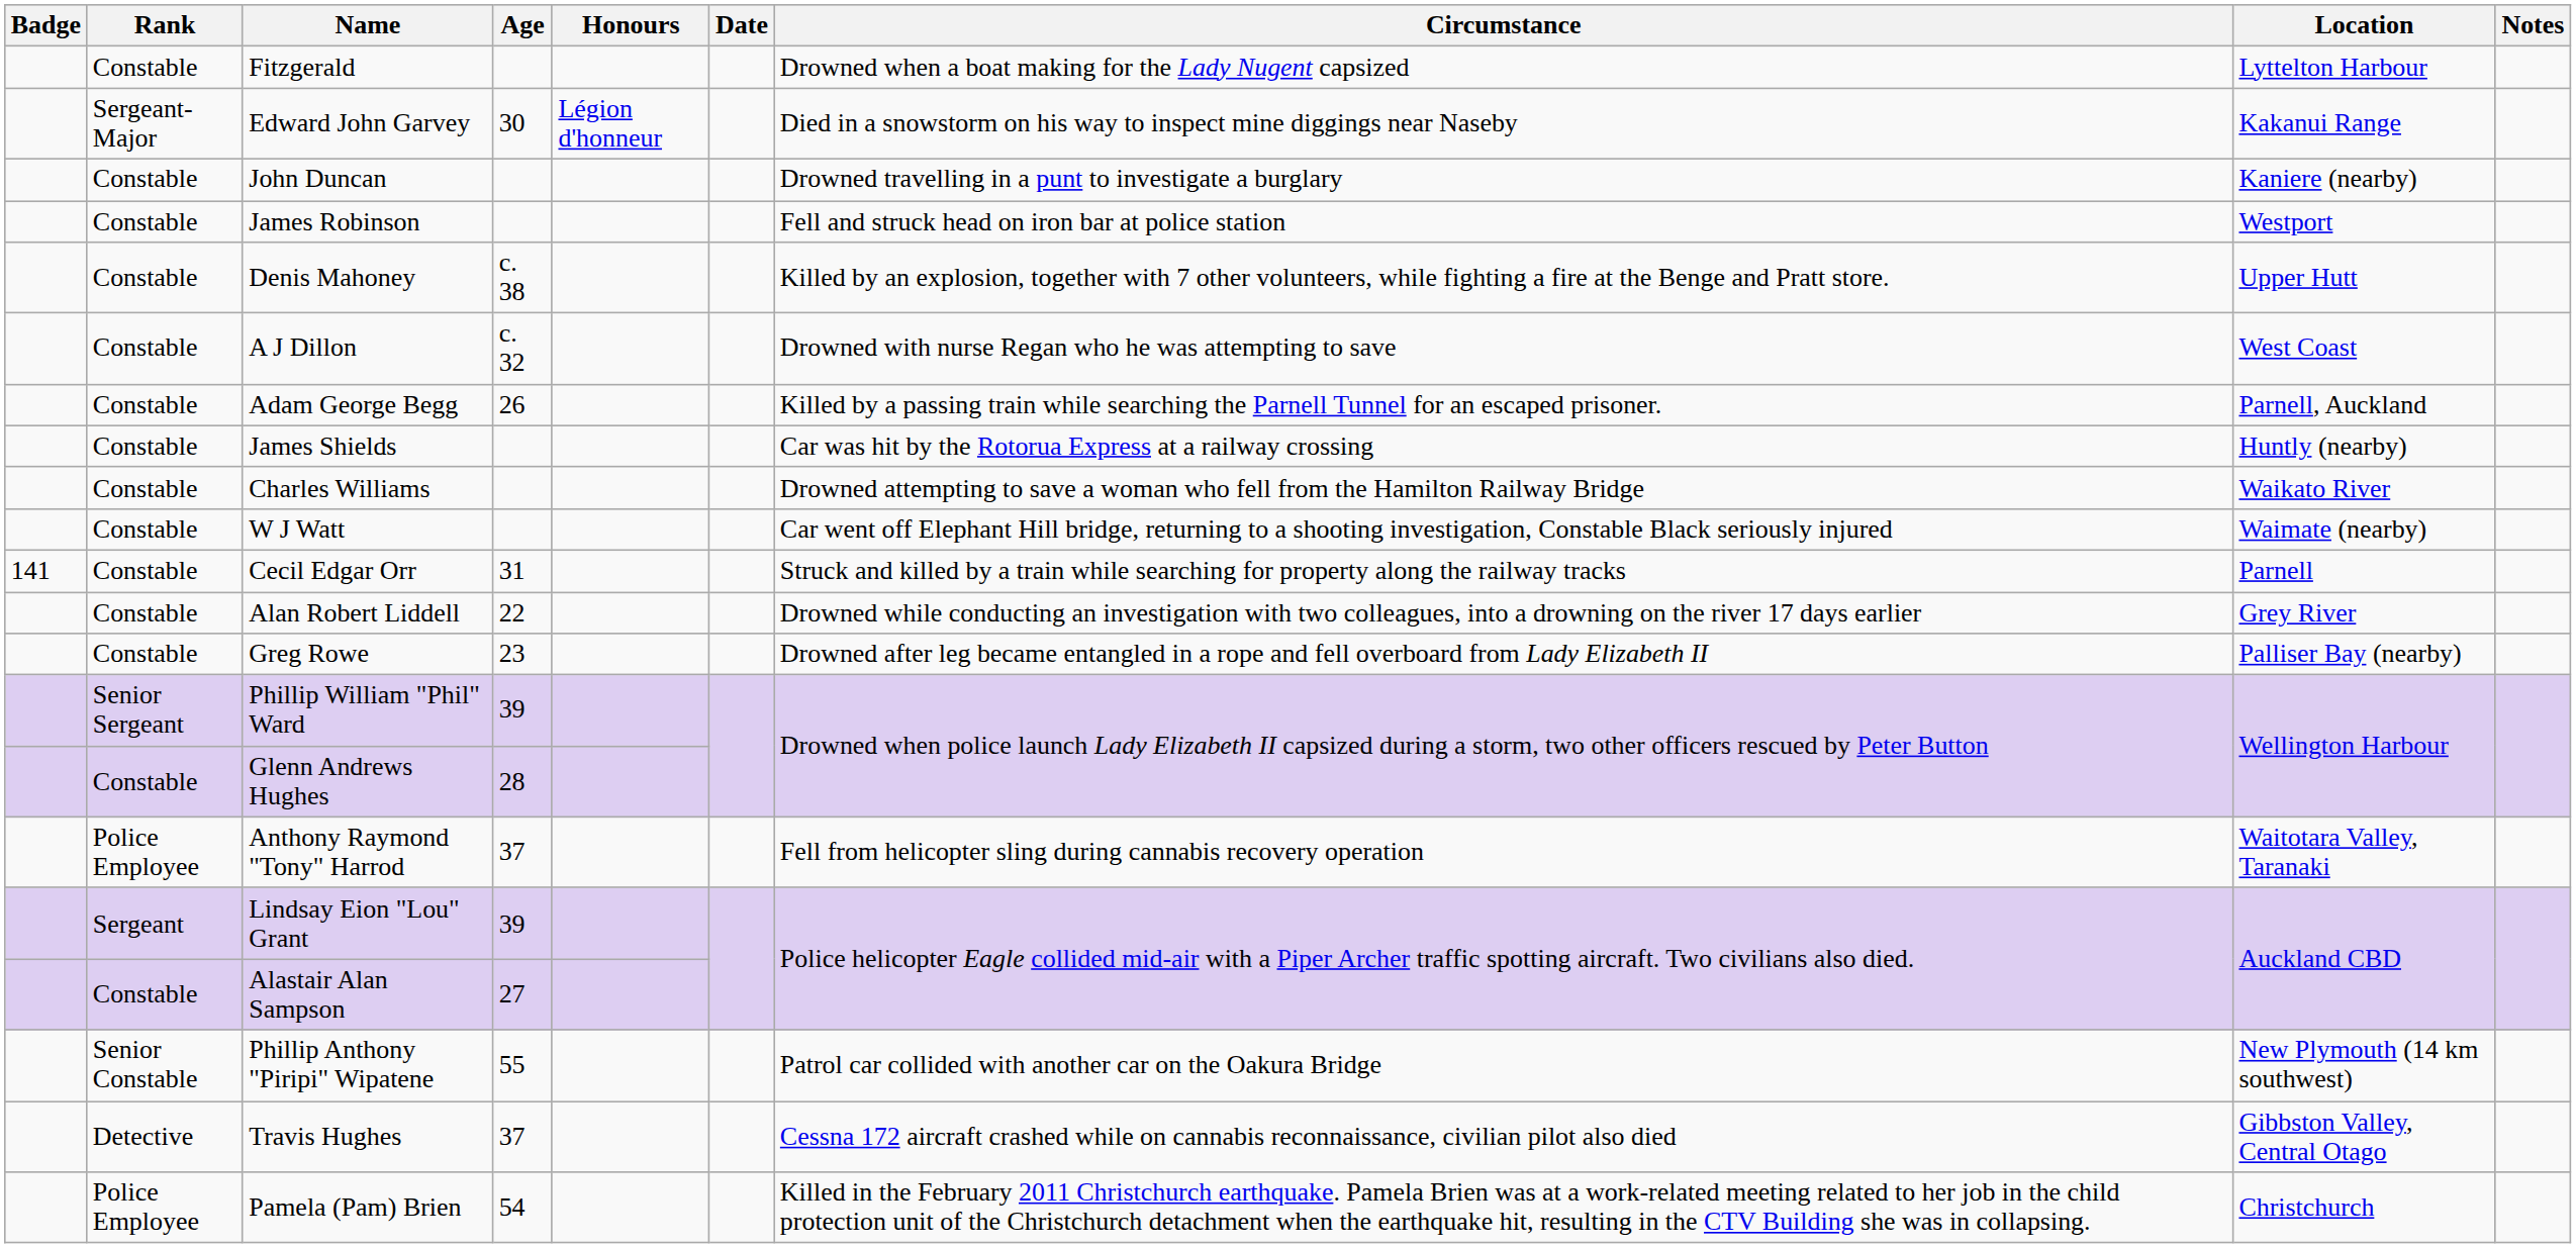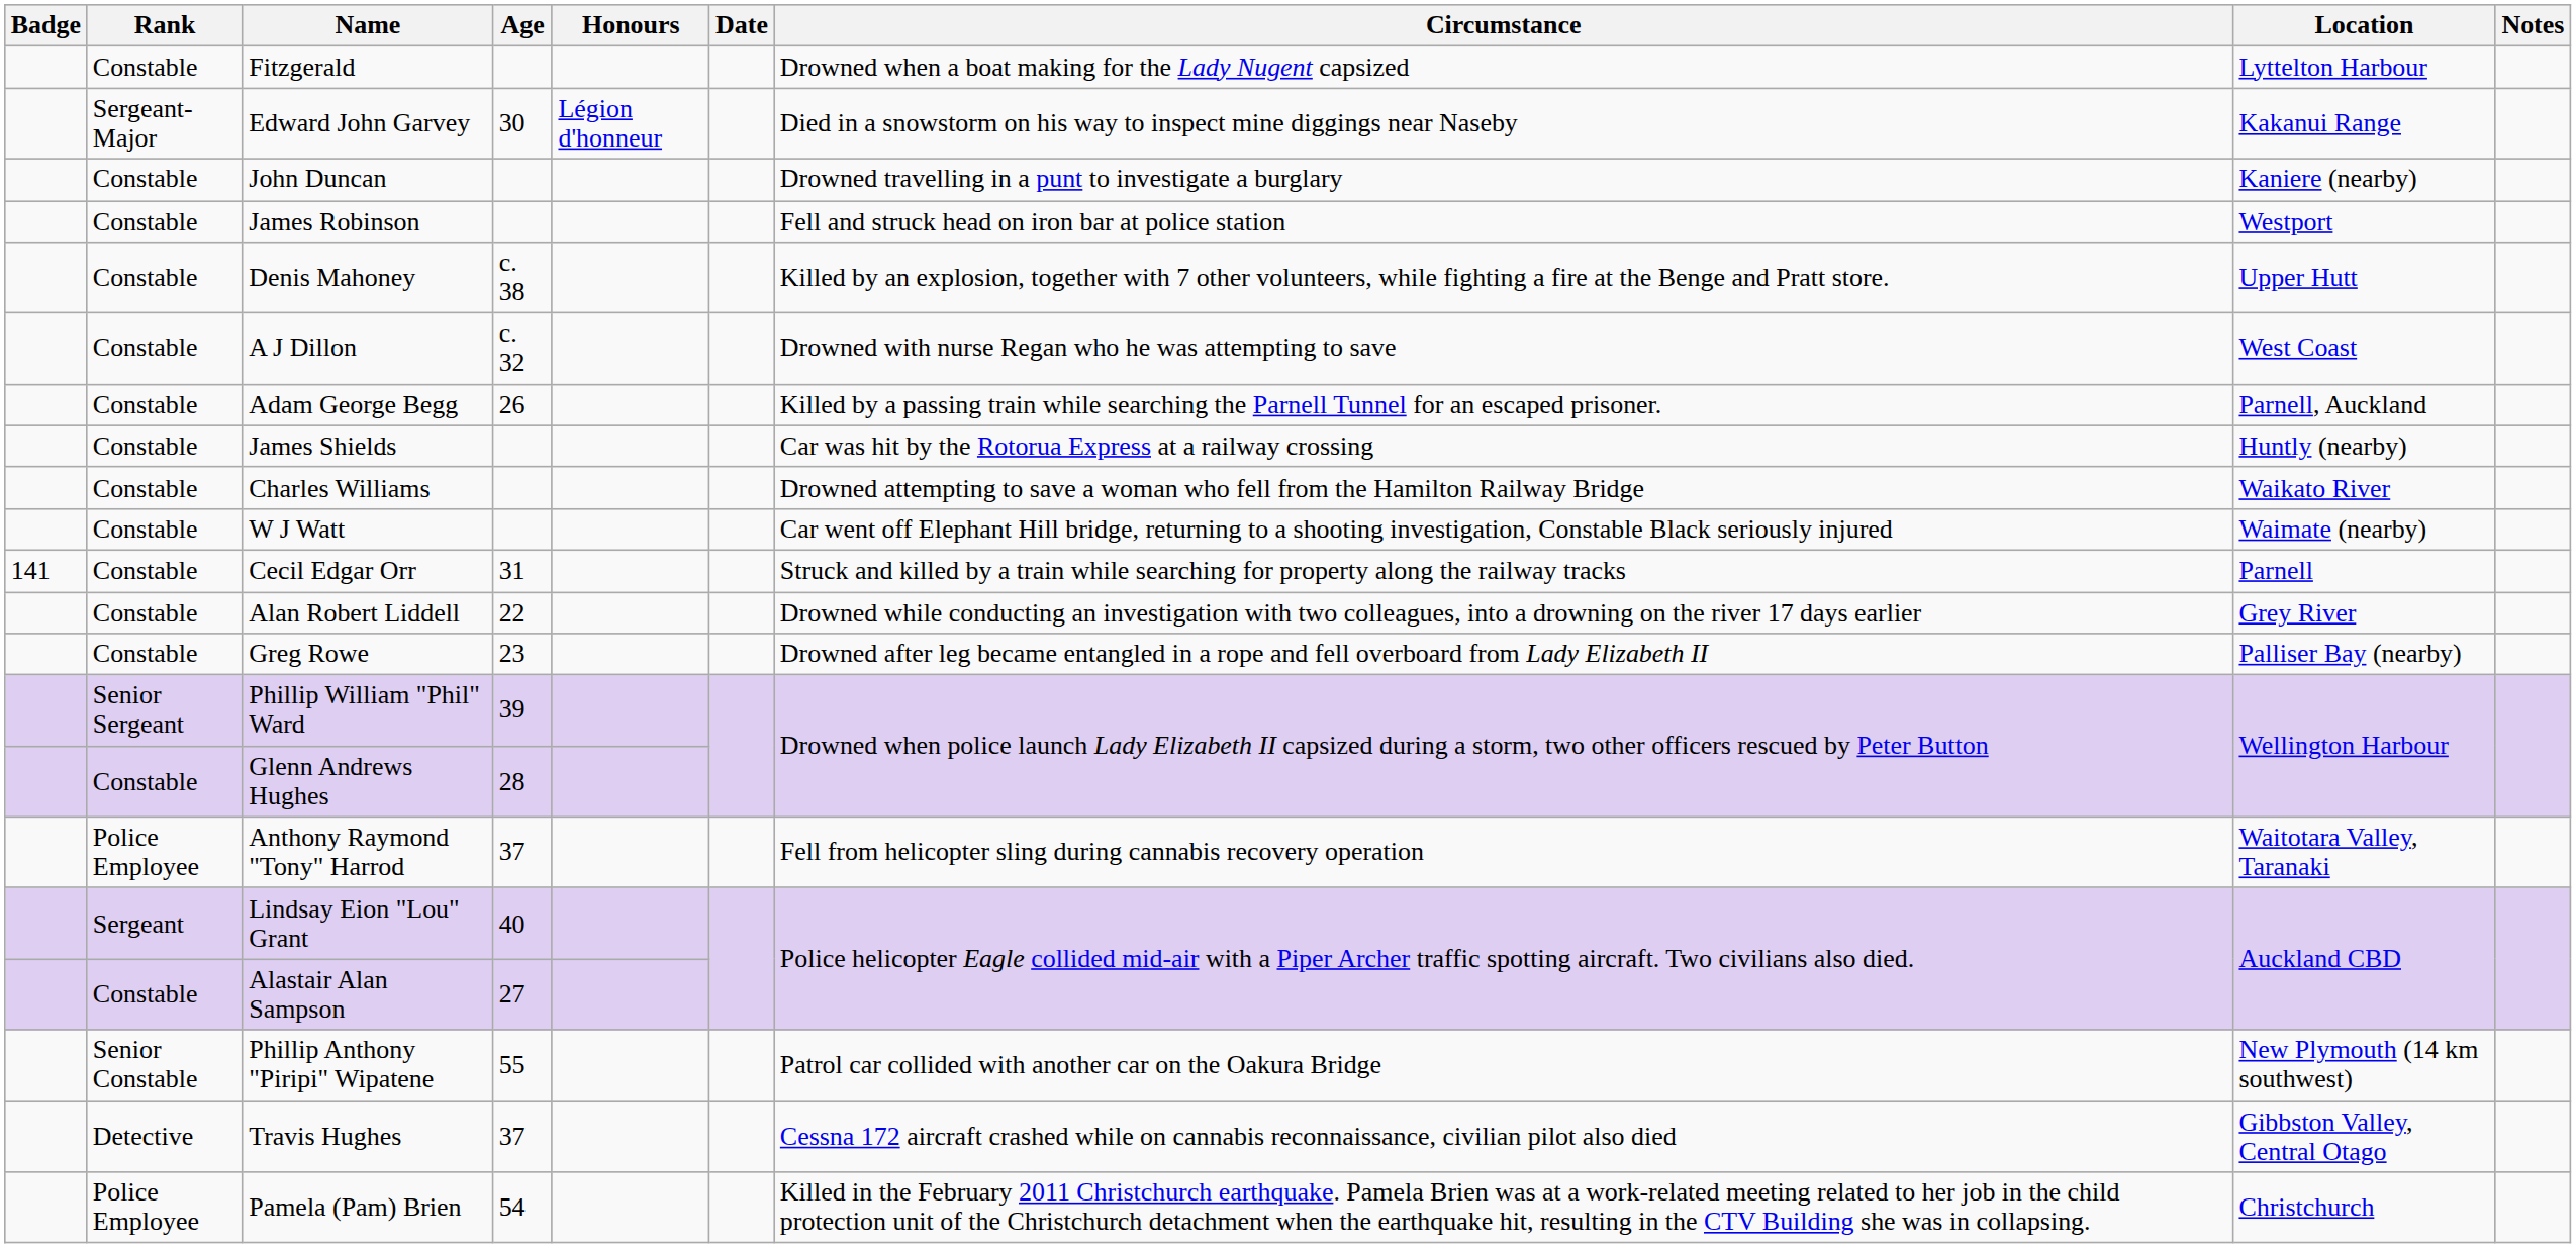Lindsay Eion "Lou" Grant | Age: 39 -> 40
